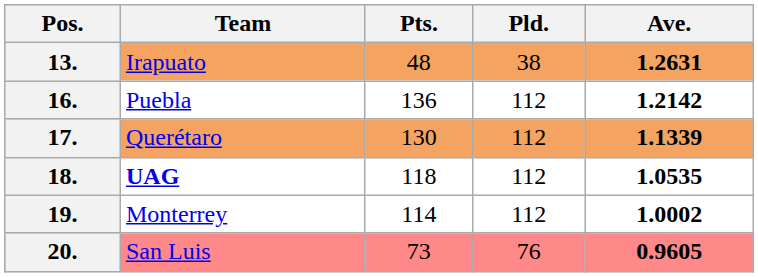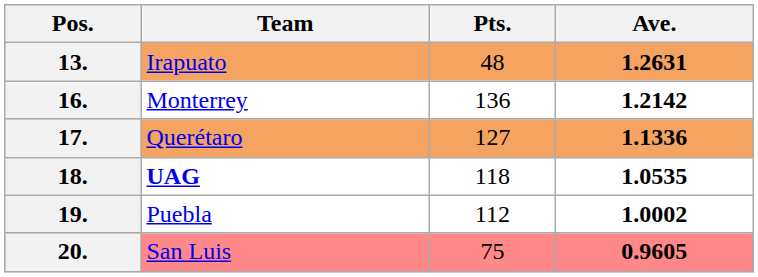- column: Pld. | 38 | 112 | 112 | 112 | 112 | 76
16. | Team: Puebla -> Monterrey
17. | Pts.: 130 -> 127
17. | Ave.: 1.1339 -> 1.1336
19. | Team: Monterrey -> Puebla
19. | Pts.: 114 -> 112
20. | Pts.: 73 -> 75
